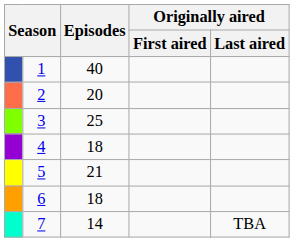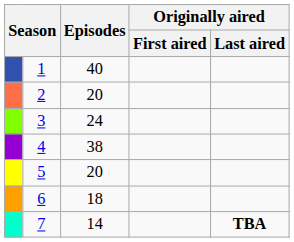3 | Episodes: 25 -> 24
4 | Episodes: 18 -> 38
5 | Episodes: 21 -> 20
7 | Originally aired / Last aired: normal -> bold
